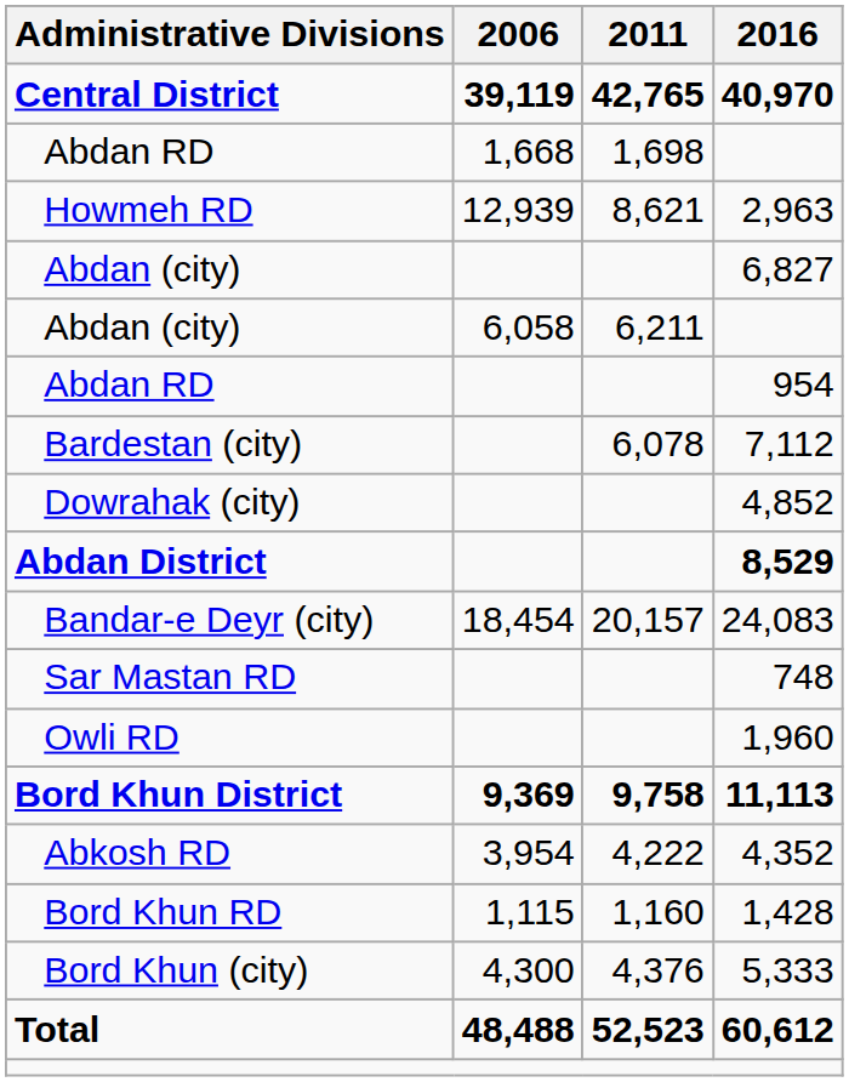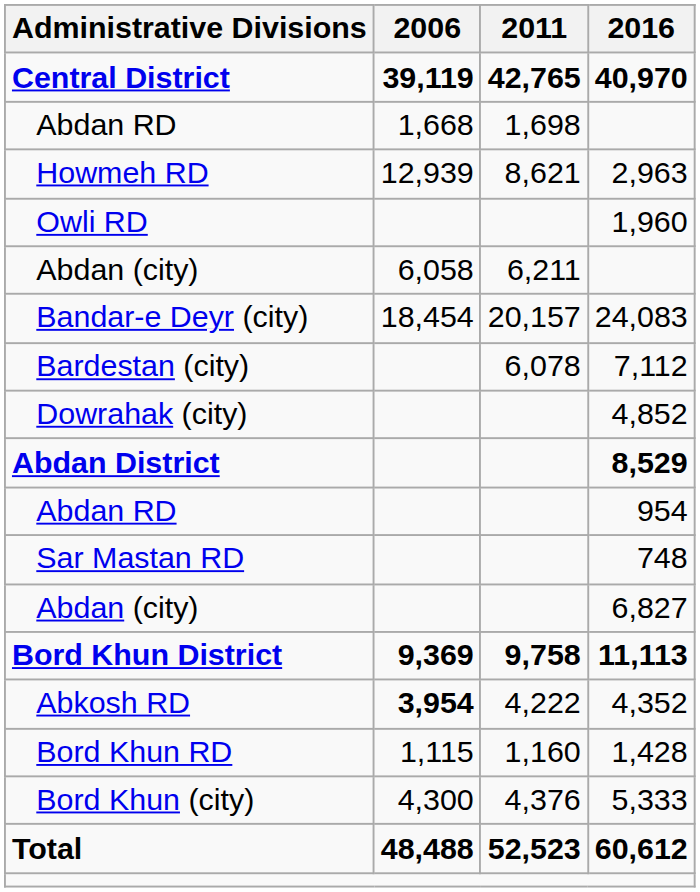rows swapped: Owli RD <-> Abdan (city) / 6,827
rows swapped: Bandar-e Deyr (city) <-> Abdan RD / 954
Abkosh RD | 2006: normal -> bold
